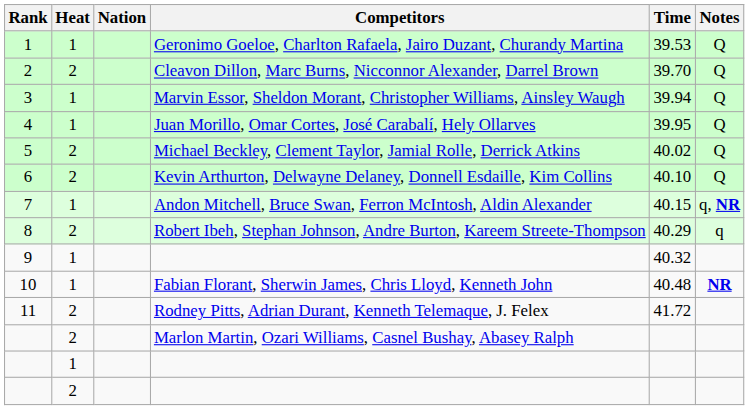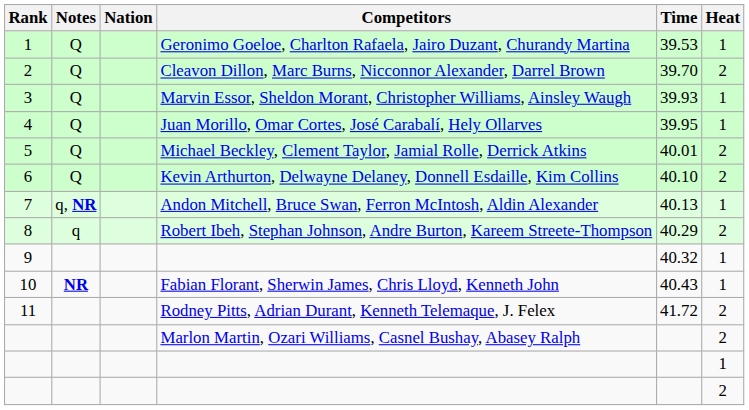columns swapped: Heat <-> Notes
3 | Time: 39.94 -> 39.93
5 | Time: 40.02 -> 40.01
7 | Time: 40.15 -> 40.13
10 | Time: 40.48 -> 40.43
